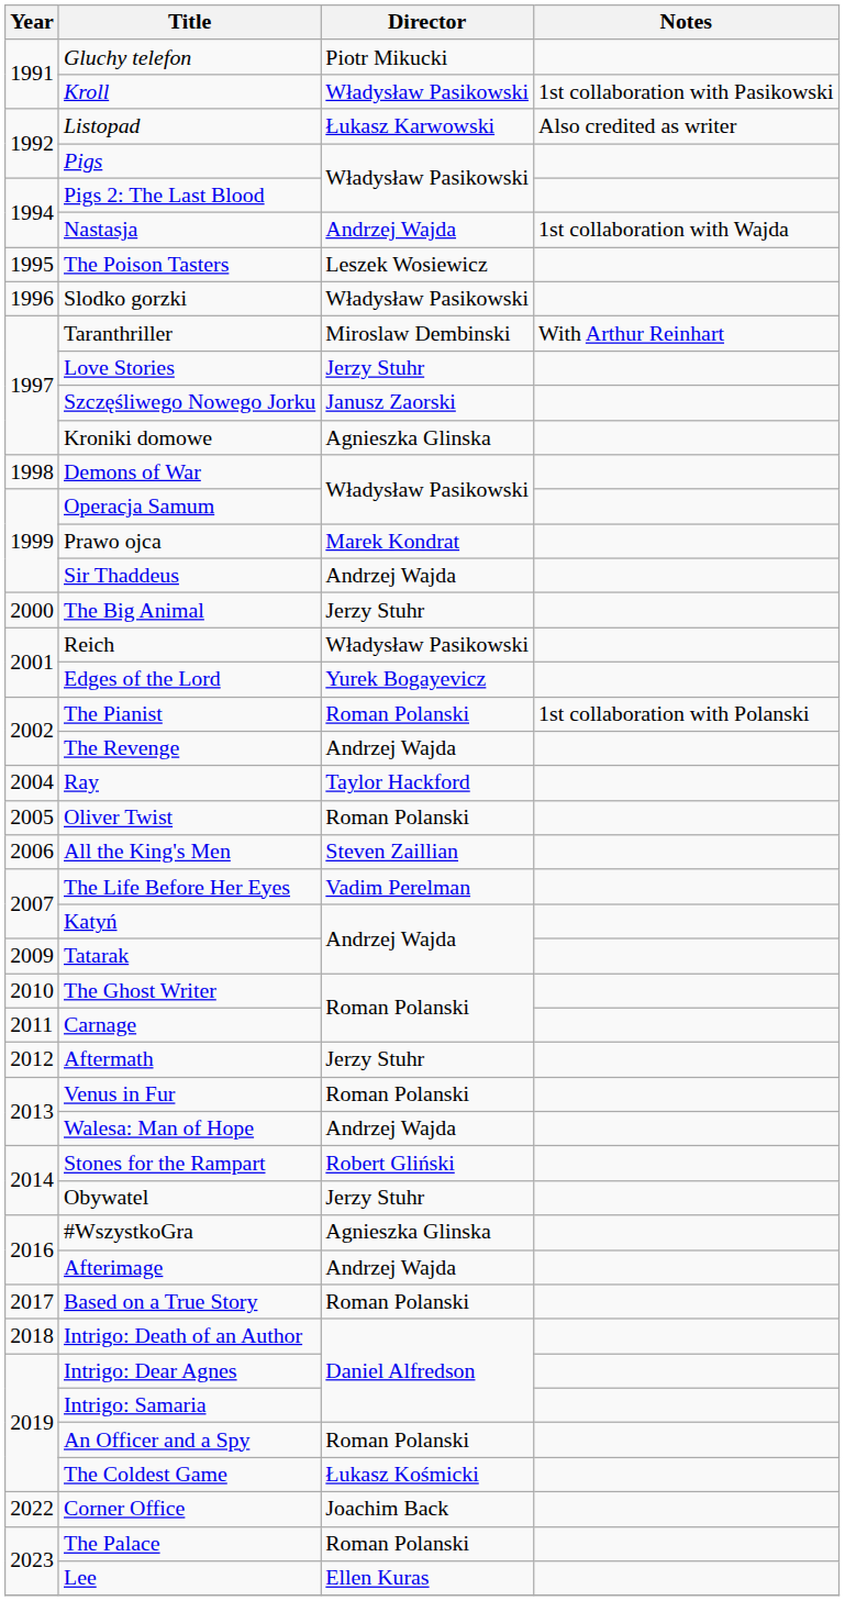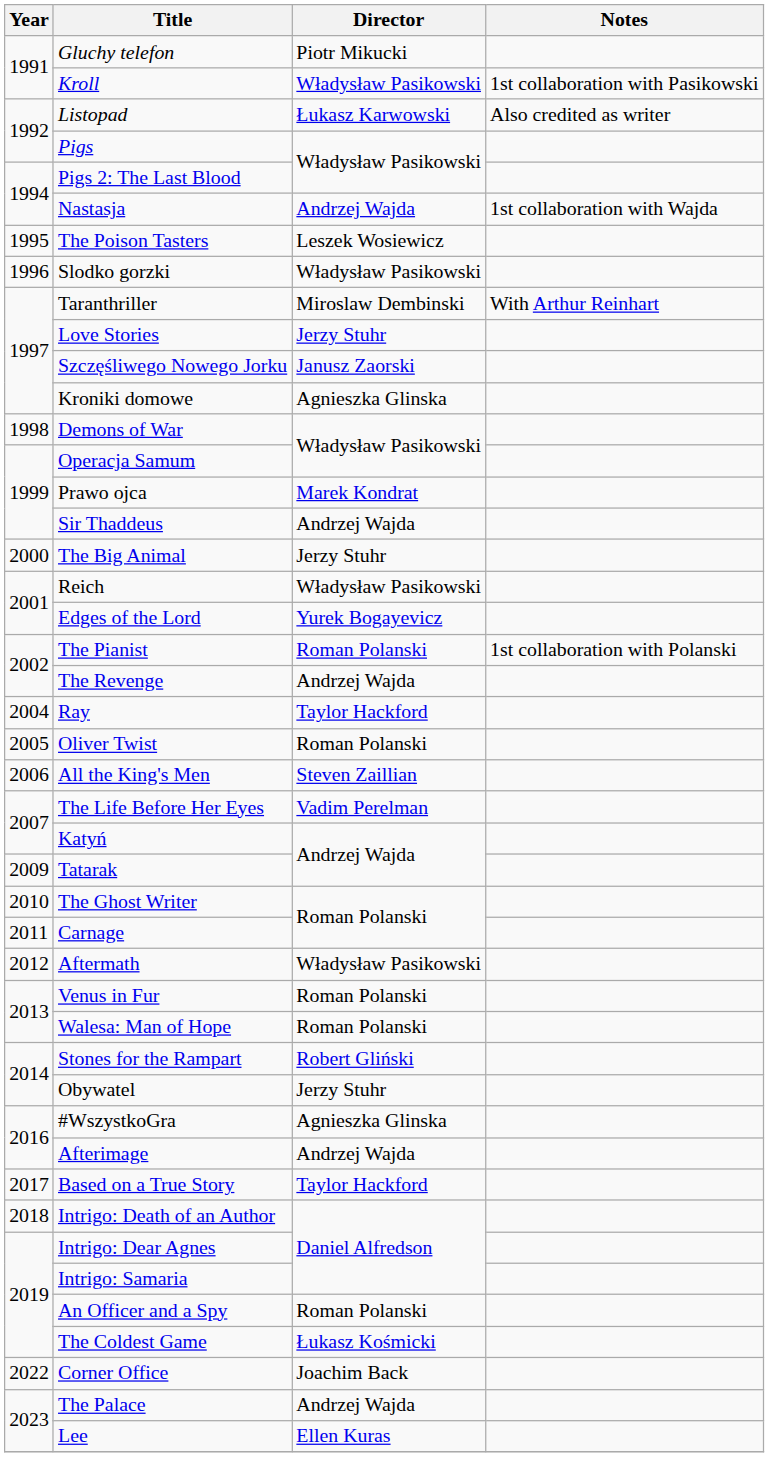Aftermath | Director: Jerzy Stuhr -> Władysław Pasikowski
Walesa: Man of Hope | Director: Andrzej Wajda -> Roman Polanski
Based on a True Story | Director: Roman Polanski -> Taylor Hackford
The Palace | Director: Roman Polanski -> Andrzej Wajda
